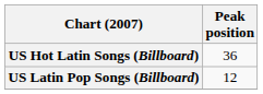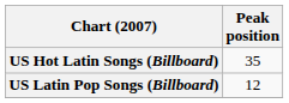US Hot Latin Songs (Billboard) | Peak position: 36 -> 35
